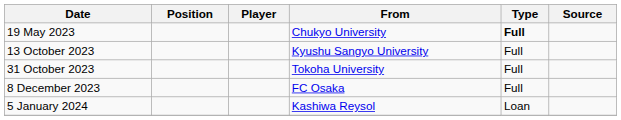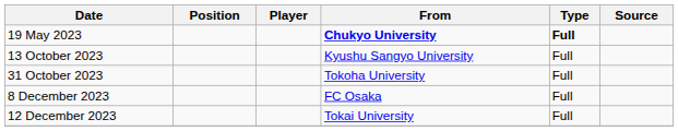19 May 2023 | From: normal -> bold
+ row: 12 December 2023 | Tokai University | Full
- row: 5 January 2024 | Kashiwa Reysol | Loan
